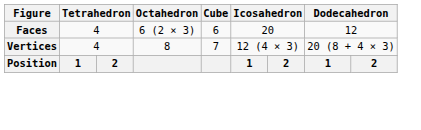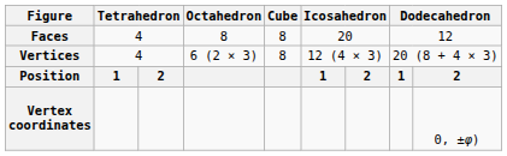Faces | Octahedron: 6 (2 × 3) -> 8
Faces | Cube: 6 -> 8
Vertices | Octahedron: 8 -> 6 (2 × 3)
Vertices | Cube: 7 -> 8
+ row: Vertex coordinates | 0, ±φ)
